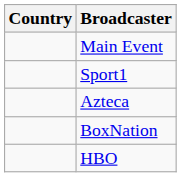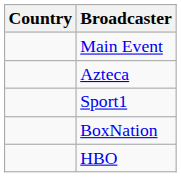rows swapped: Sport1 <-> Azteca
